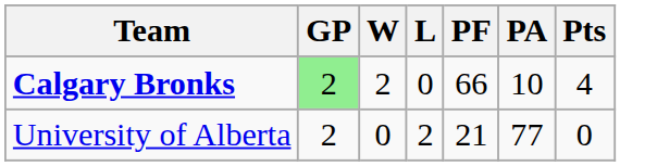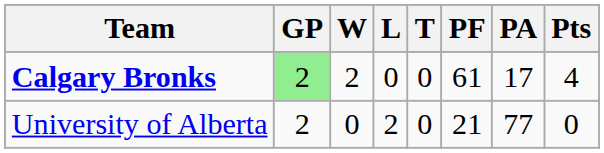+ column: T | 0 | 0
Calgary Bronks | PF: 66 -> 61
Calgary Bronks | PA: 10 -> 17
